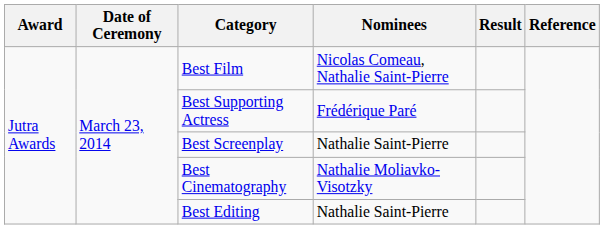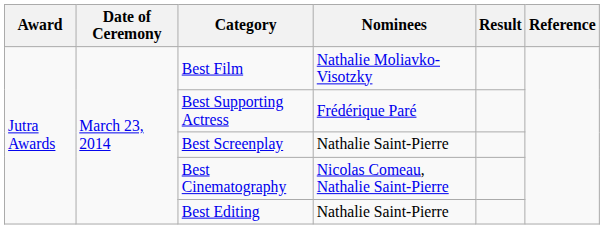Best Film | Nominees: Nicolas Comeau, Nathalie Saint-Pierre -> Nathalie Moliavko-Visotzky
Best Cinematography | Nominees: Nathalie Moliavko-Visotzky -> Nicolas Comeau, Nathalie Saint-Pierre
